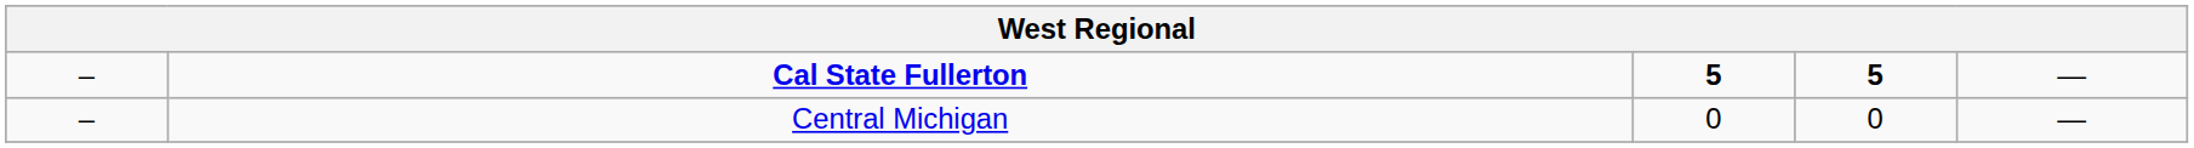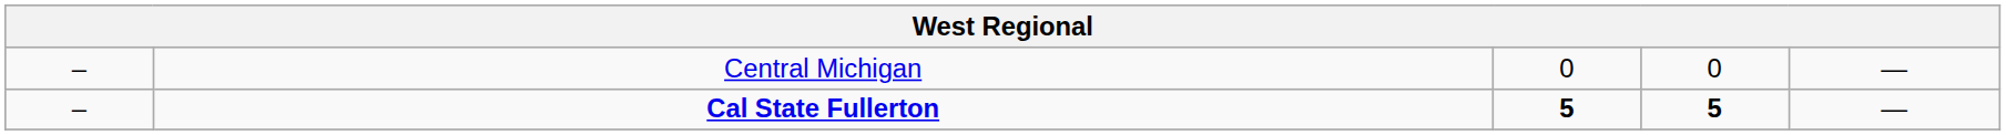rows swapped: Cal State Fullerton <-> Central Michigan
